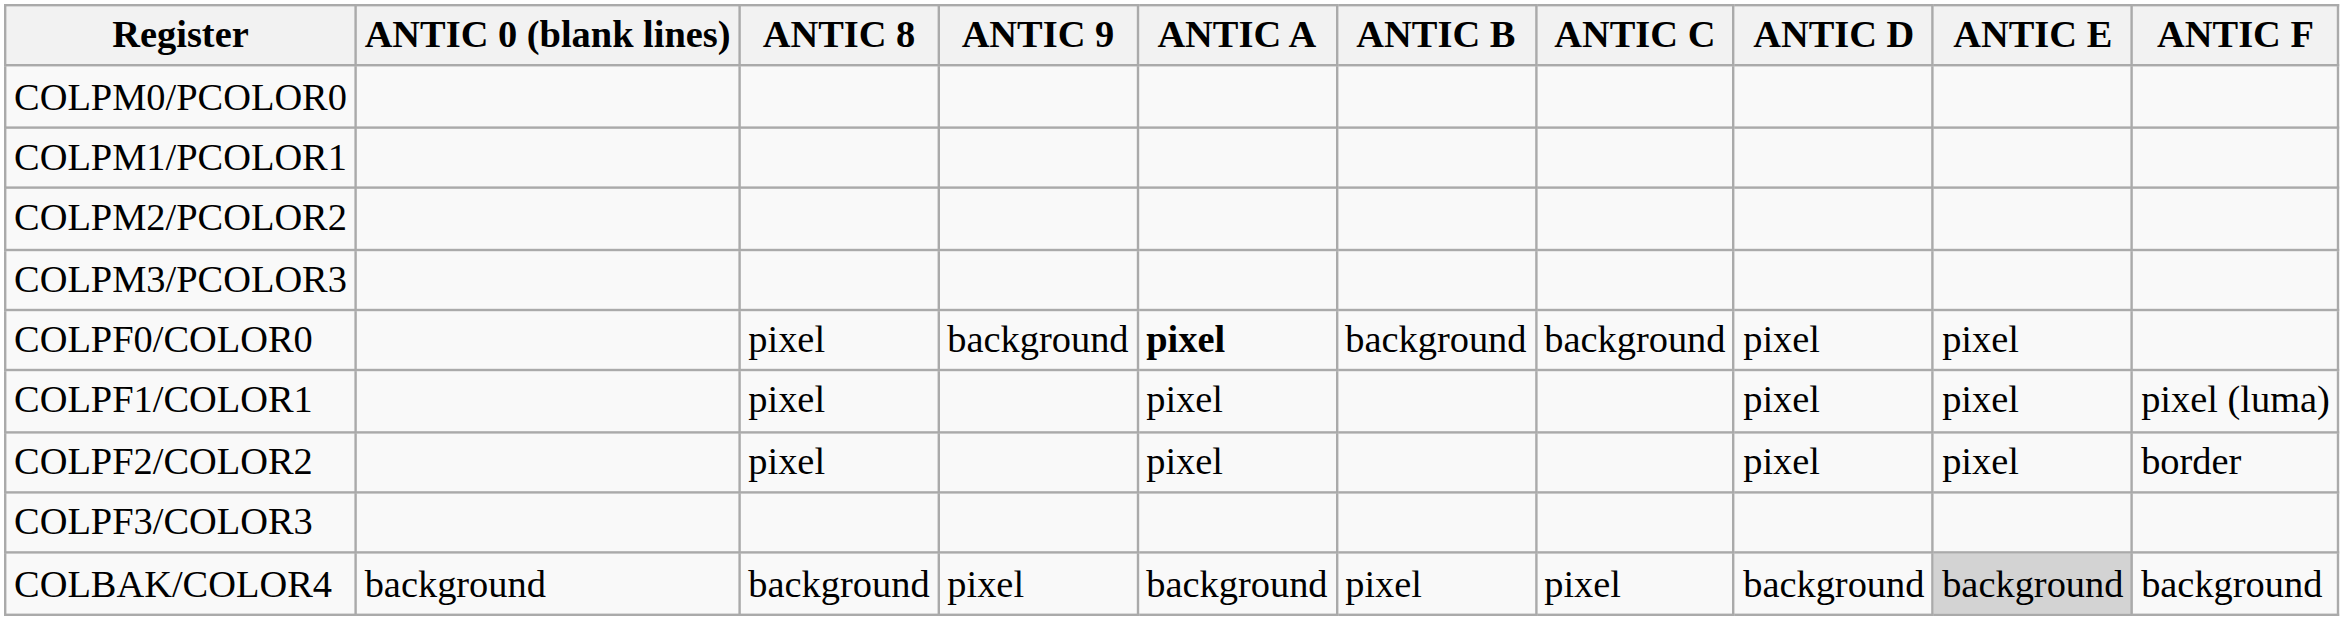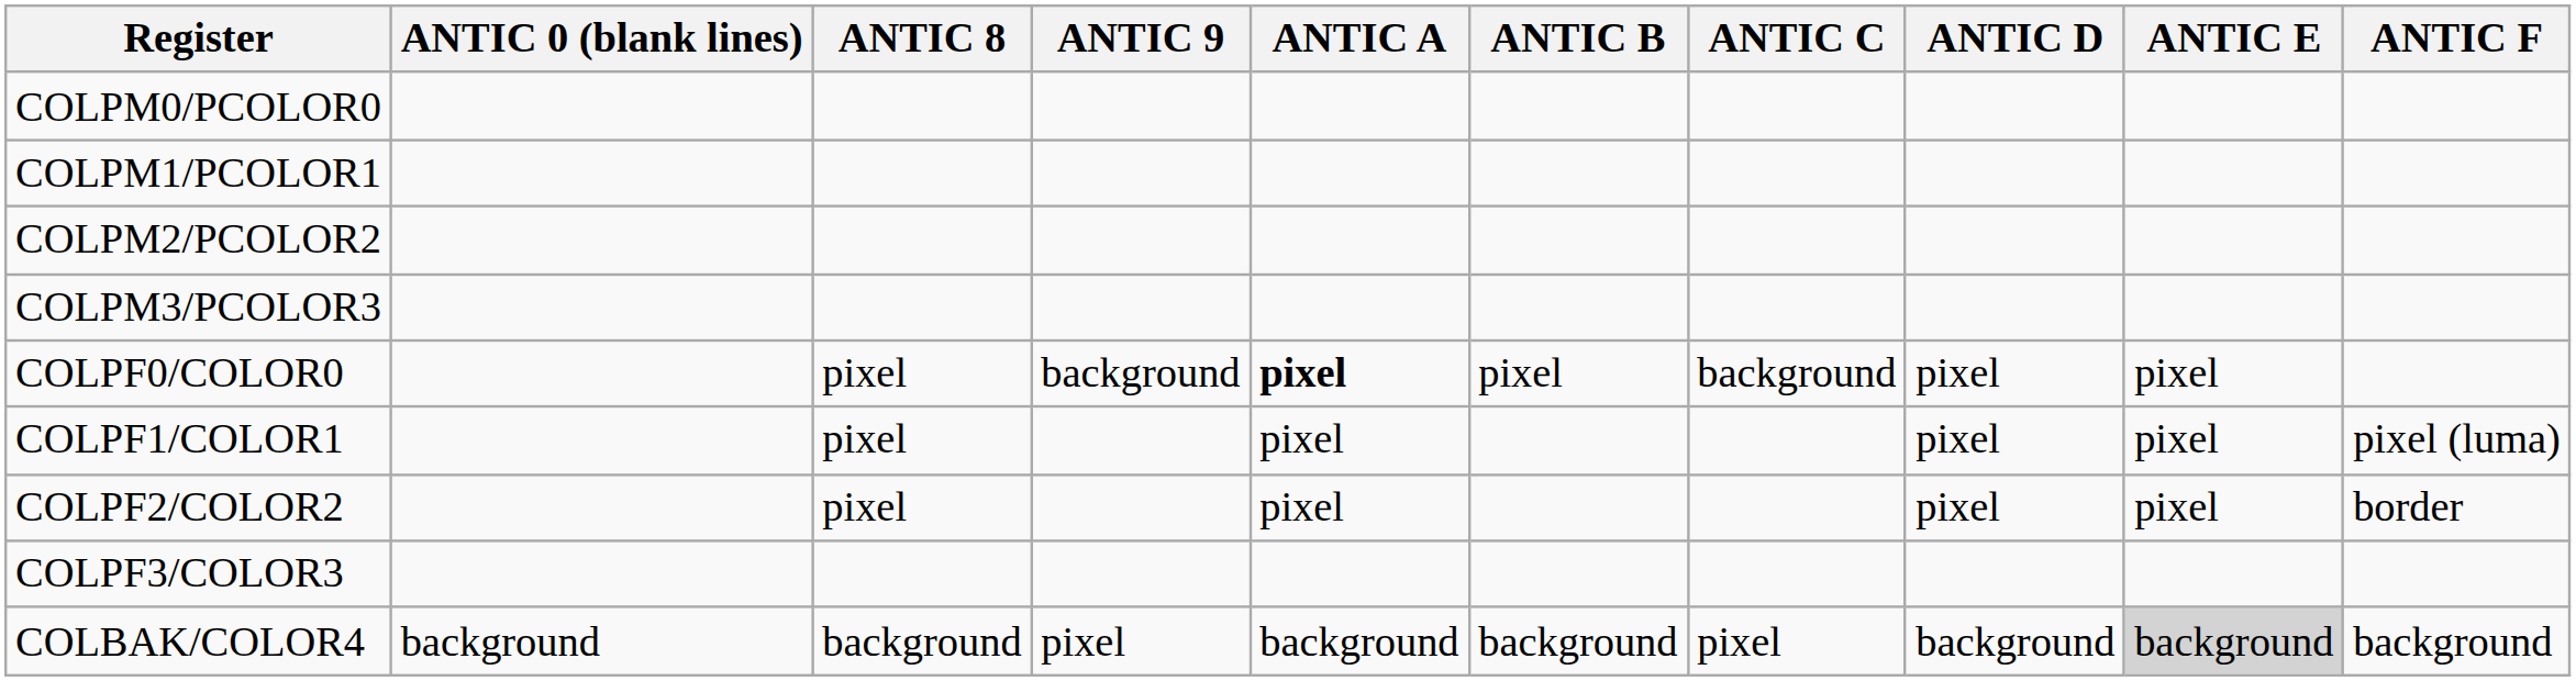COLPF0/COLOR0 | ANTIC B: background -> pixel
COLBAK/COLOR4 | ANTIC B: pixel -> background
